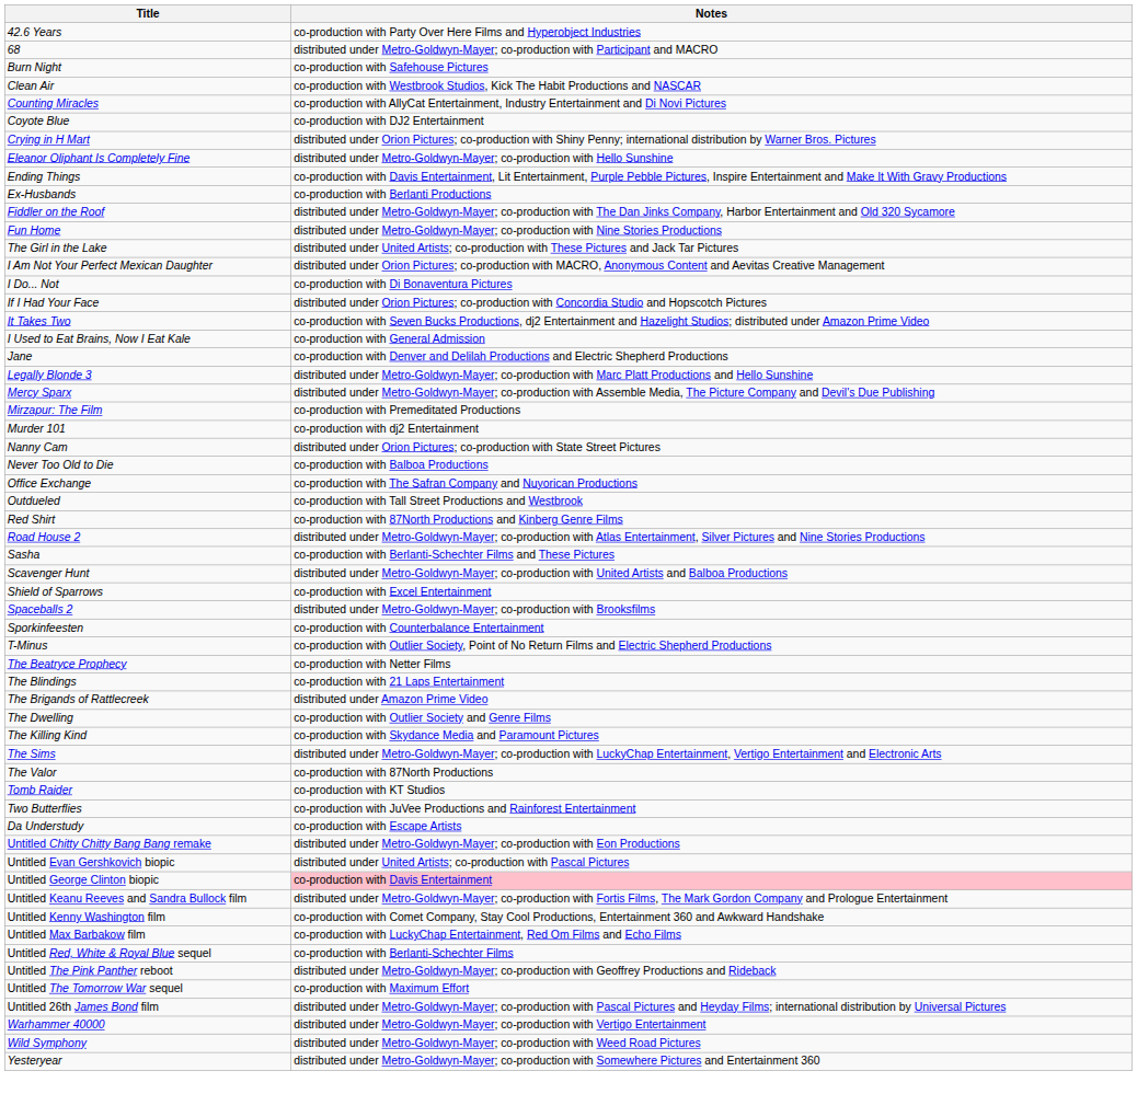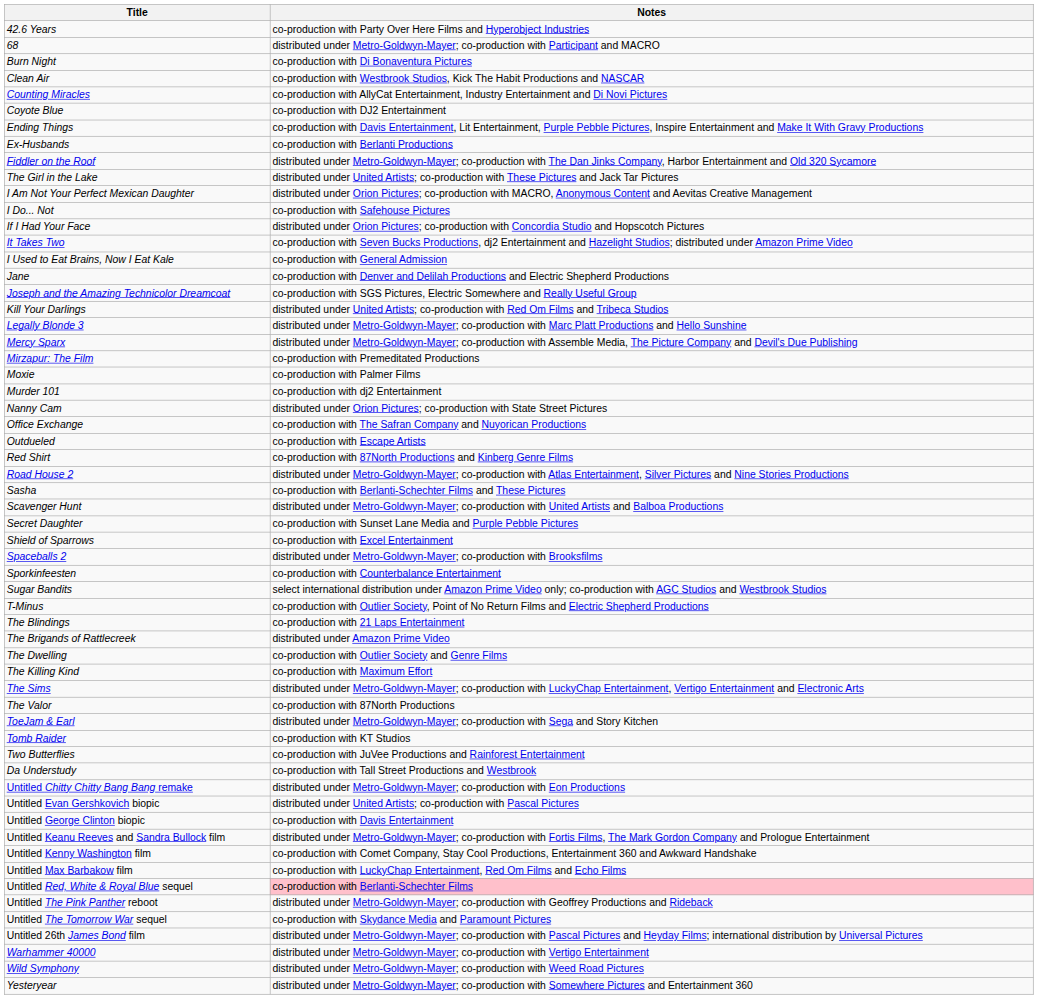Burn Night | Notes: co-production with Safehouse Pictures -> co-production with Di Bonaventura Pictures
- row: Crying in H Mart | distributed under Orion Pictures; co-production with Shiny Penny; international distribution by Warner Bros. Pictures
- row: Eleanor Oliphant Is Completely Fine | distributed under Metro-Goldwyn-Mayer; co-production with Hello Sunshine
- row: Fun Home | distributed under Metro-Goldwyn-Mayer; co-production with Nine Stories Productions
I Do... Not | Notes: co-production with Di Bonaventura Pictures -> co-production with Safehouse Pictures
+ row: Joseph and the Amazing Technicolor Dreamcoat | co-production with SGS Pictures, Electric Somewhere and Really Useful Group
+ row: Kill Your Darlings | distributed under United Artists; co-production with Red Om Films and Tribeca Studios
+ row: Moxie | co-production with Palmer Films
- row: Never Too Old to Die | co-production with Balboa Productions
Outdueled | Notes: co-production with Tall Street Productions and Westbrook -> co-production with Escape Artists
+ row: Secret Daughter | co-production with Sunset Lane Media and Purple Pebble Pictures
+ row: Sugar Bandits | select international distribution under Amazon Prime Video only; co-production with AGC Studios and Westbrook Studios
- row: The Beatryce Prophecy | co-production with Netter Films
The Killing Kind | Notes: co-production with Skydance Media and Paramount Pictures -> co-production with Maximum Effort
+ row: ToeJam & Earl | distributed under Metro-Goldwyn-Mayer; co-production with Sega and Story Kitchen
Da Understudy | Notes: co-production with Escape Artists -> co-production with Tall Street Productions and Westbrook
Untitled George Clinton biopic | Notes: pink background -> no background
Untitled Red, White & Royal Blue sequel | Notes: no background -> pink background
Untitled The Tomorrow War sequel | Notes: co-production with Maximum Effort -> co-production with Skydance Media and Paramount Pictures
